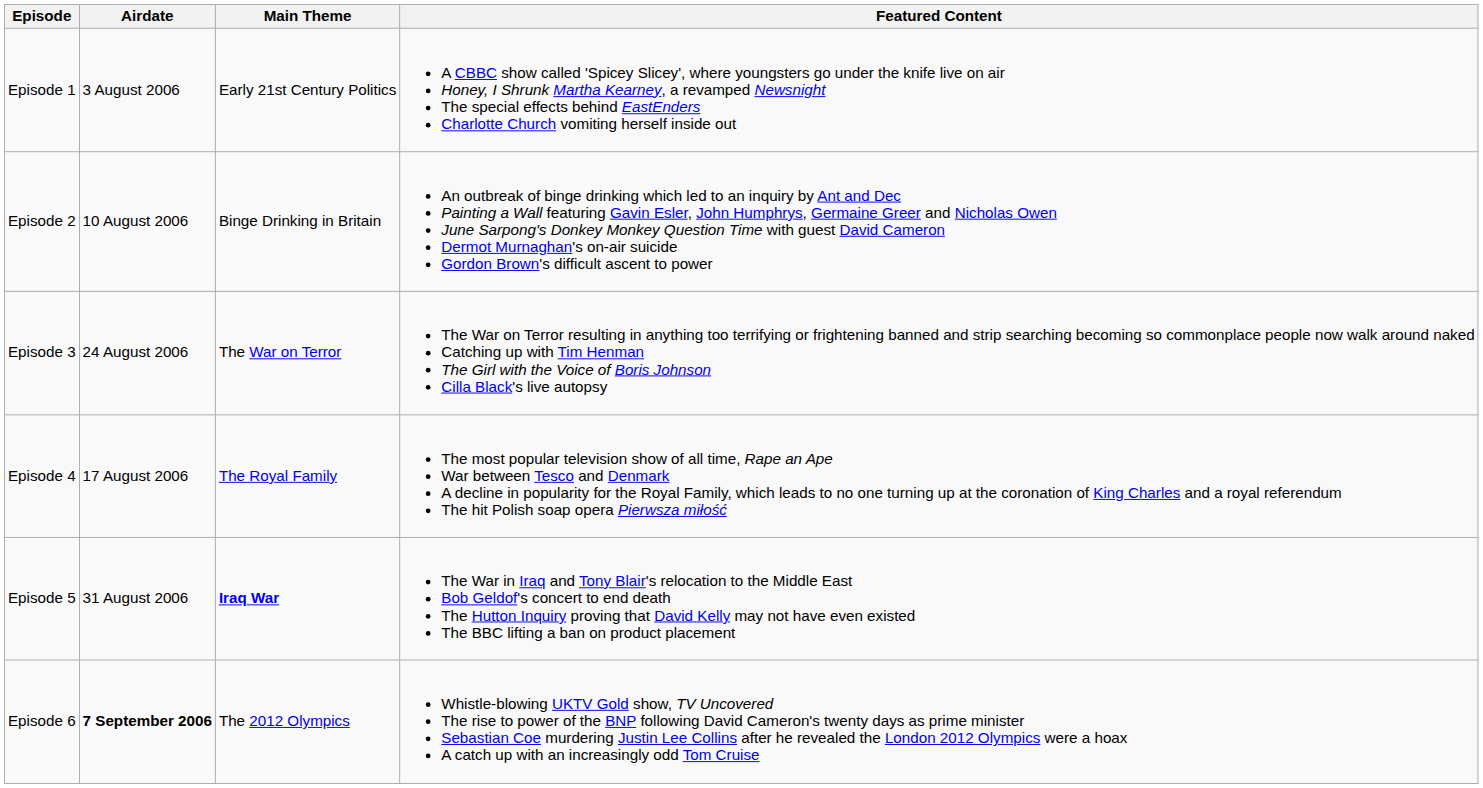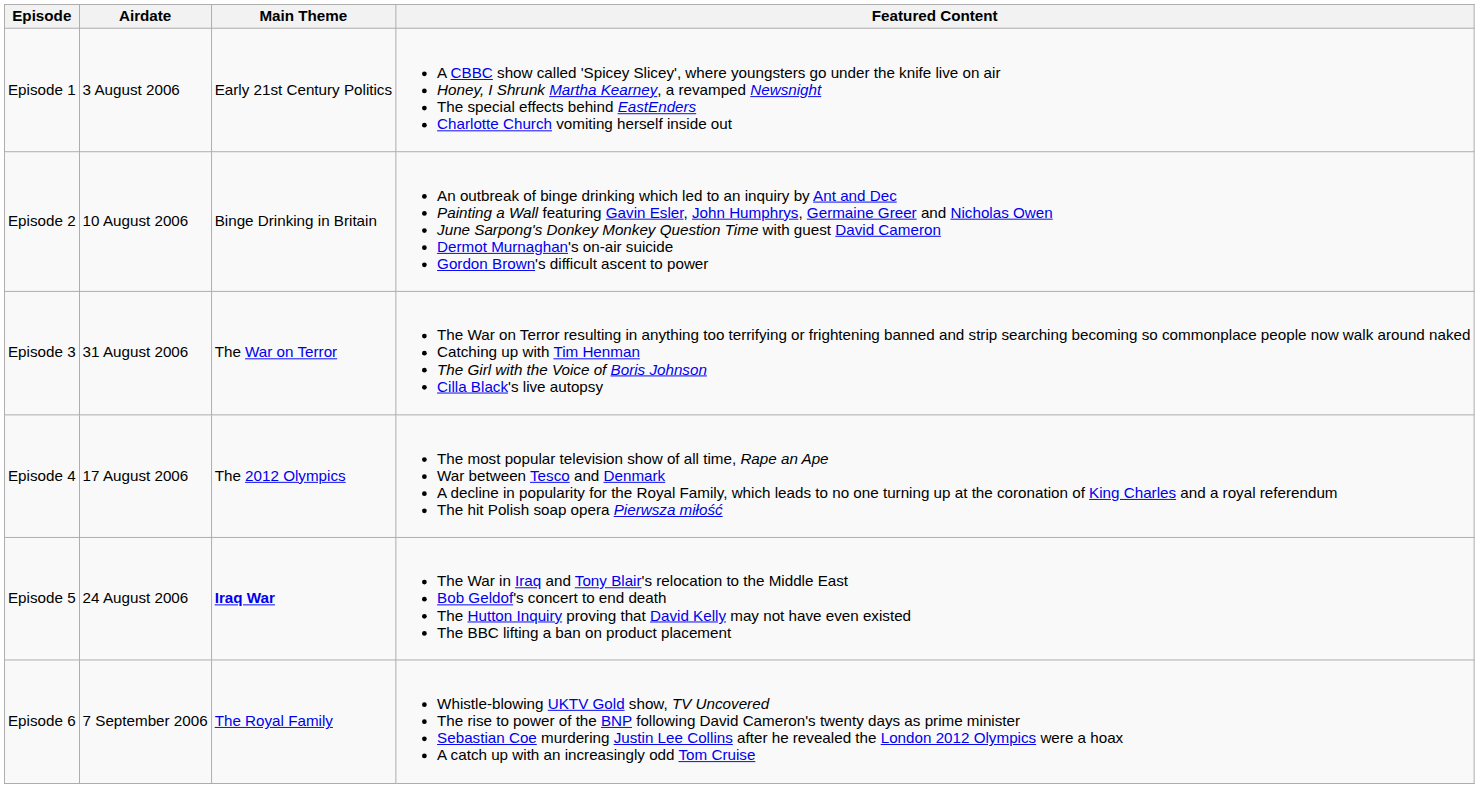Episode 3 | Airdate: 24 August 2006 -> 31 August 2006
Episode 4 | Main Theme: The Royal Family -> The 2012 Olympics
Episode 5 | Airdate: 31 August 2006 -> 24 August 2006
Episode 6 | Airdate: bold -> normal
Episode 6 | Main Theme: The 2012 Olympics -> The Royal Family
